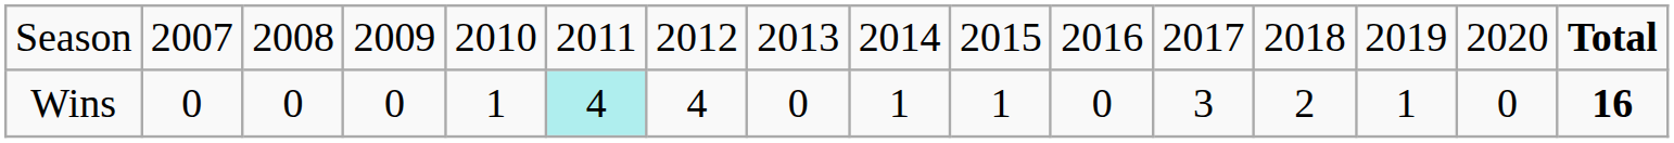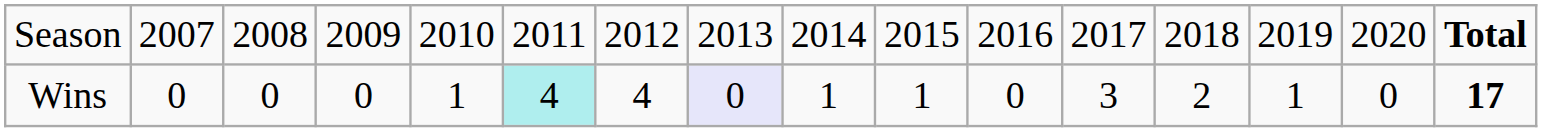Wins | column 8: no background -> lavender background
Wins | column 16: 16 -> 17
